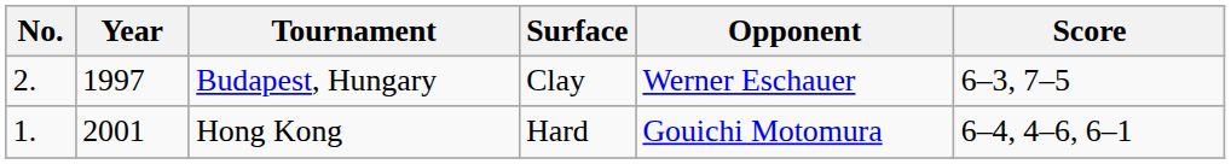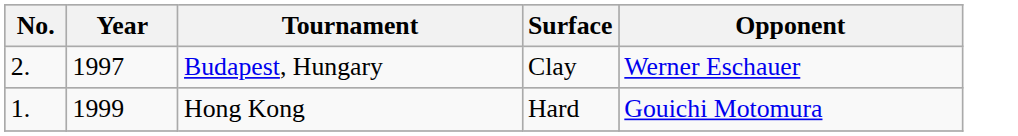- column: Score | 6–3, 7–5 | 6–4, 4–6, 6–1
Hong Kong | Year: 2001 -> 1999
